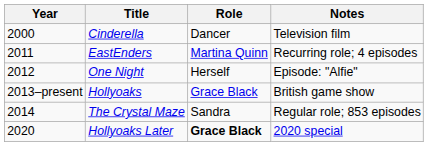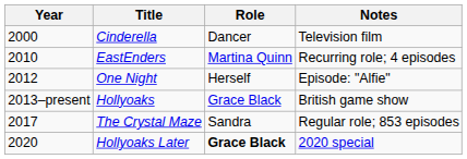EastEnders | Year: 2011 -> 2010
The Crystal Maze | Year: 2014 -> 2017
